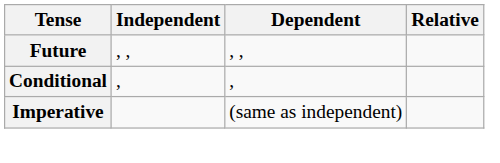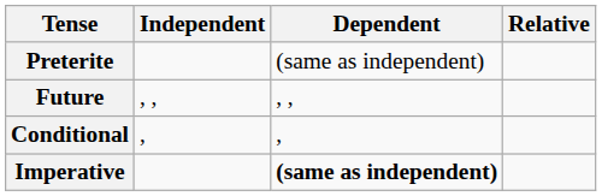+ row: Preterite | (same as independent)
Imperative | Dependent: normal -> bold
